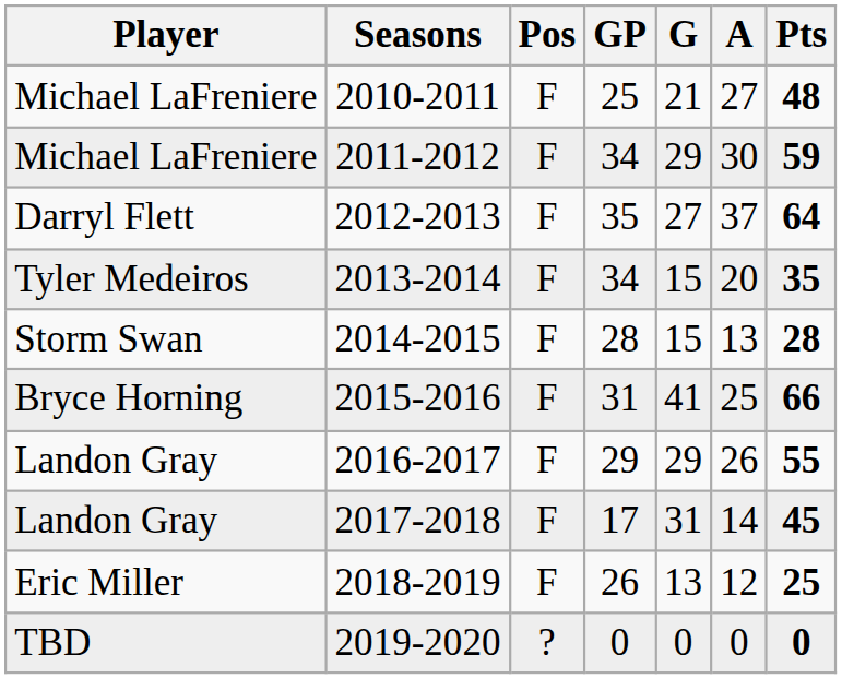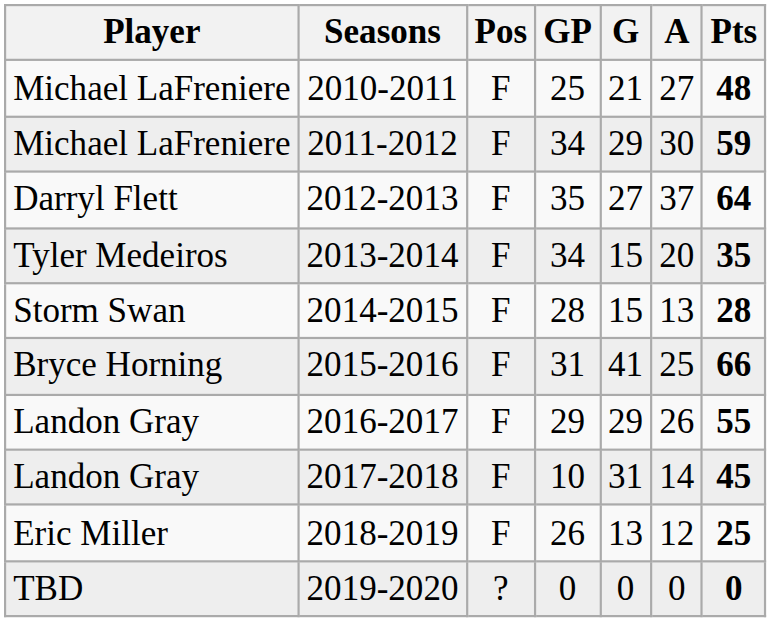2017-2018 | GP: 17 -> 10
